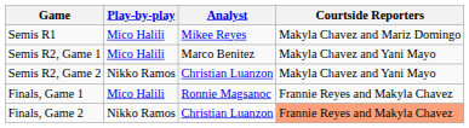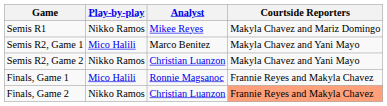Semis R1 | Play-by-play: Mico Halili -> Nikko Ramos
